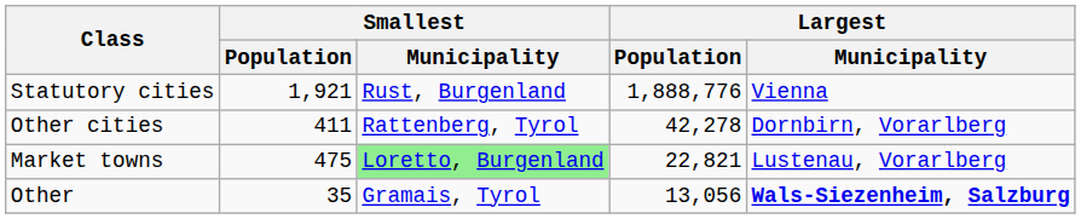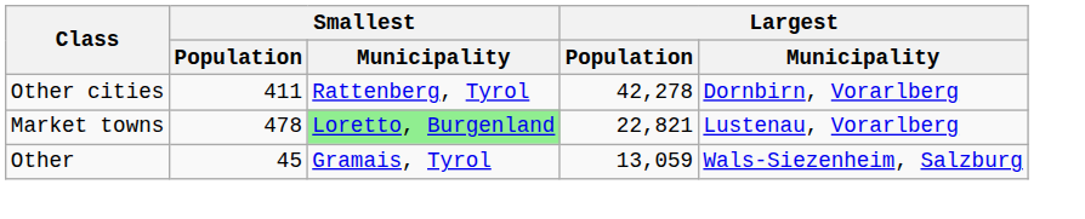- row: Statutory cities | 1,921 | Rust, Burgenland | 1,888,776 | Vienna
Market towns | Smallest / Population: 475 -> 478
Other | Smallest / Population: 35 -> 45
Other | Largest / Population: 13,056 -> 13,059
Other | Largest / Municipality: bold -> normal
